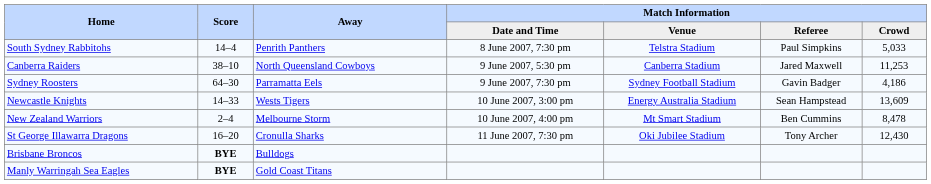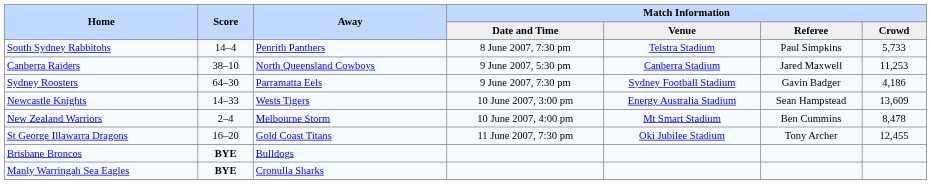South Sydney Rabbitohs | Match Information / Crowd: 5,033 -> 5,733
St George Illawarra Dragons | Away: Cronulla Sharks -> Gold Coast Titans
St George Illawarra Dragons | Match Information / Crowd: 12,430 -> 12,455
Manly Warringah Sea Eagles | Away: Gold Coast Titans -> Cronulla Sharks
